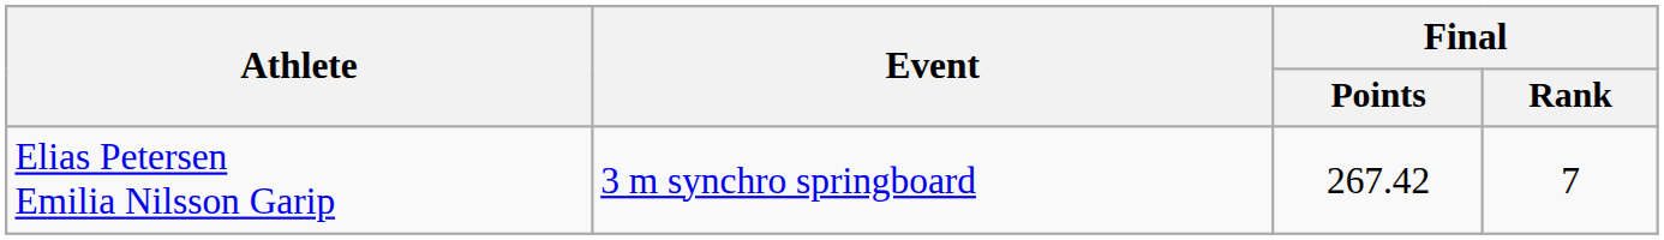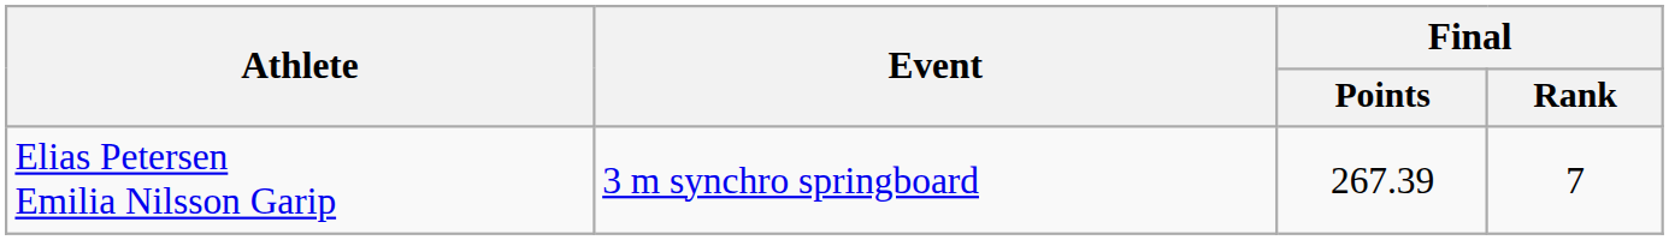Elias Petersen Emilia Nilsson Garip | Final / Points: 267.42 -> 267.39
